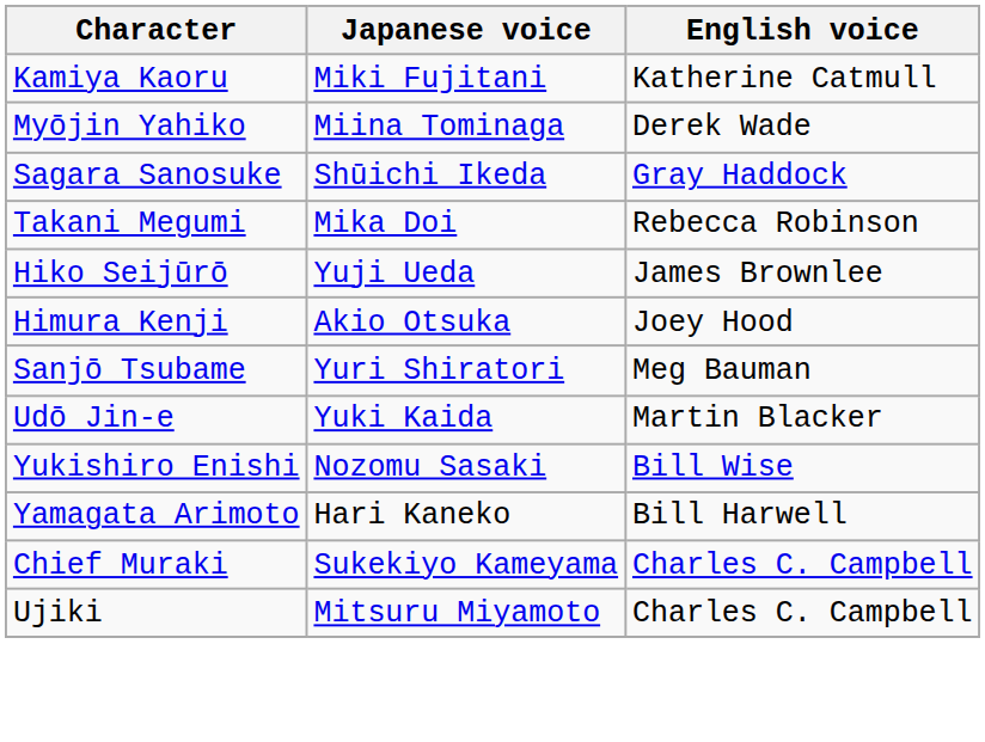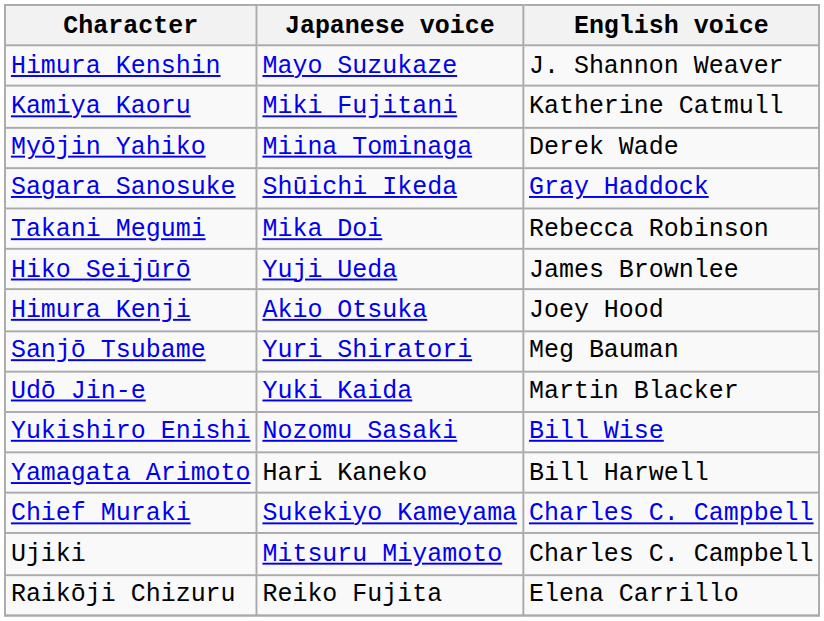+ row: Himura Kenshin | Mayo Suzukaze | J. Shannon Weaver
+ row: Raikōji Chizuru | Reiko Fujita | Elena Carrillo
